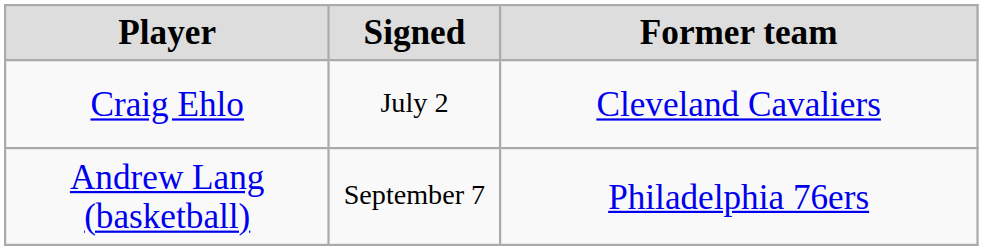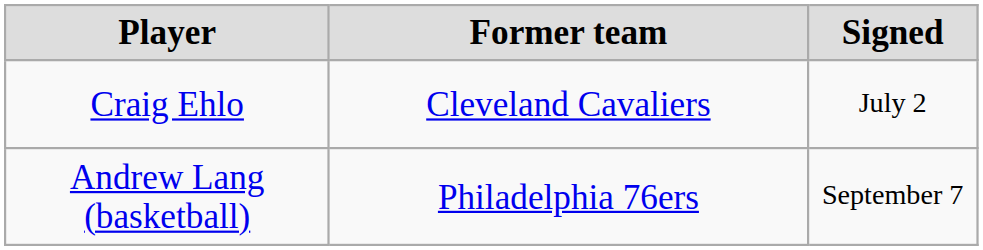columns swapped: Signed <-> Former team
